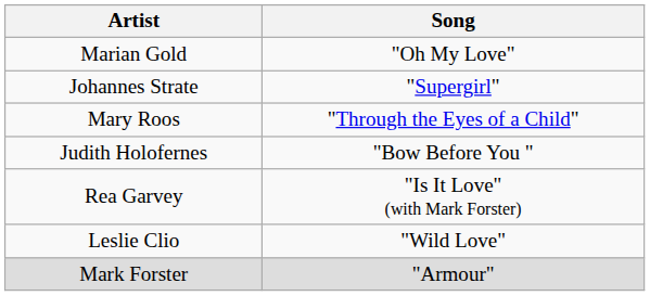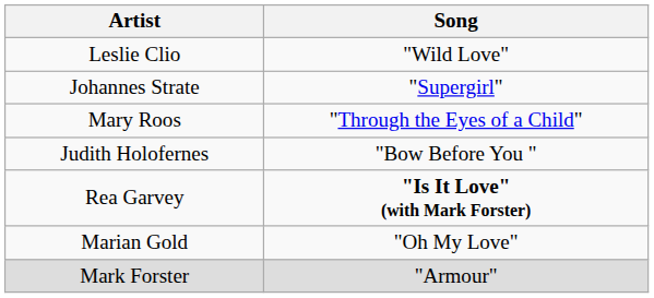rows swapped: Marian Gold <-> Leslie Clio
Rea Garvey | Song: normal -> bold
